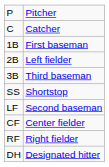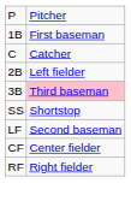rows swapped: C <-> 1B
3B | column 2: no background -> pink background
- row: DH | Designated hitter
